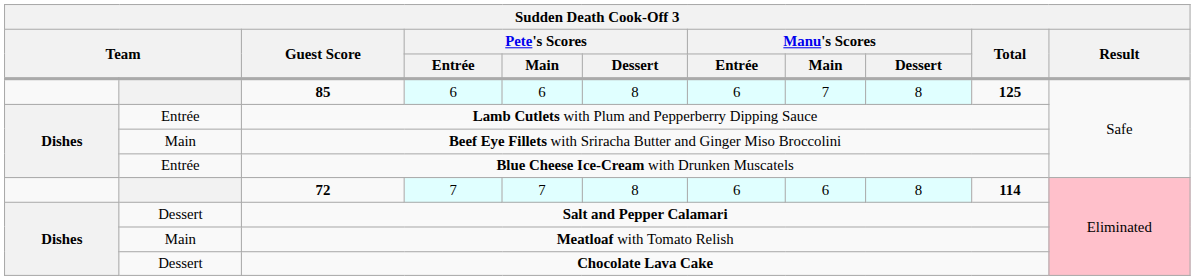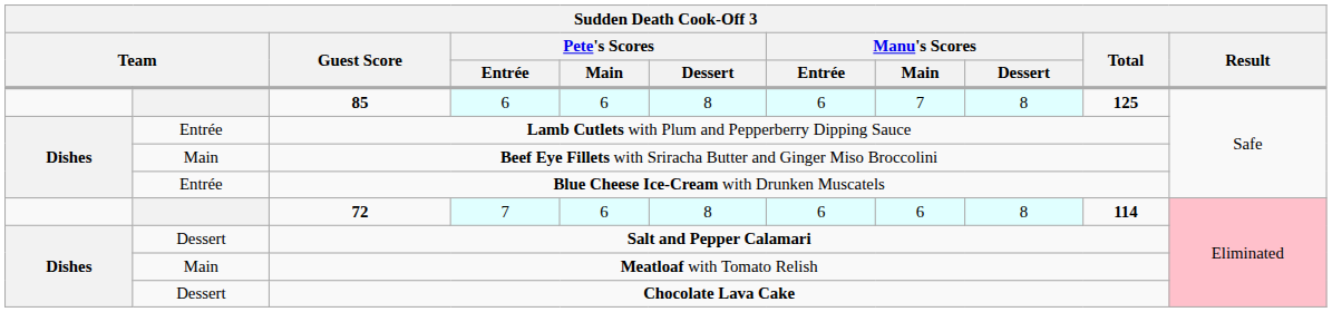72 | Pete's Scores / Main: 7 -> 6
